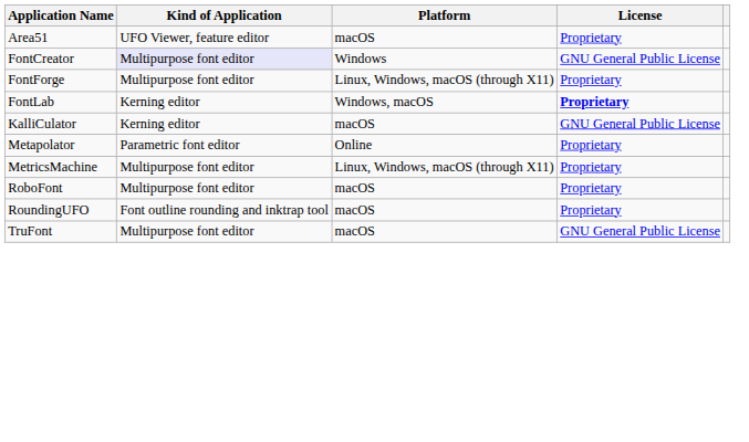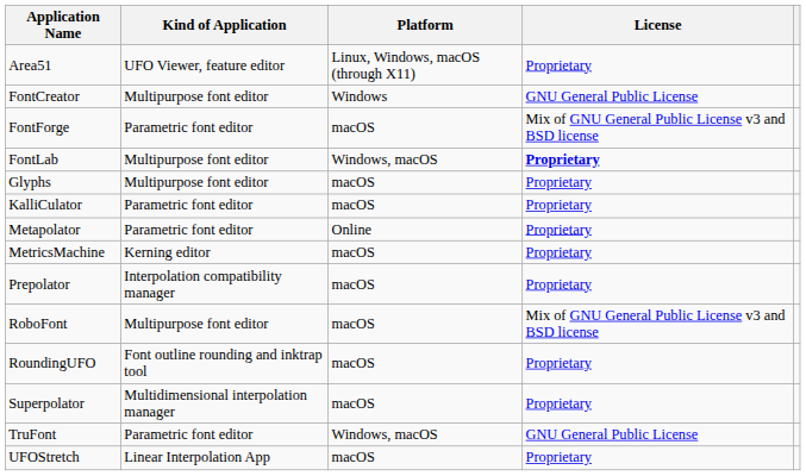Area51 | Platform: macOS -> Linux, Windows, macOS (through X11)
FontCreator | Kind of Application: lavender background -> no background
FontForge | Kind of Application: Multipurpose font editor -> Parametric font editor
FontForge | Platform: Linux, Windows, macOS (through X11) -> macOS
FontForge | License: Proprietary -> Mix of GNU General Public License v3 and BSD license
FontLab | Kind of Application: Kerning editor -> Multipurpose font editor
+ row: Glyphs | Multipurpose font editor | macOS | Proprietary
KalliCulator | Kind of Application: Kerning editor -> Parametric font editor
KalliCulator | License: GNU General Public License -> Proprietary
MetricsMachine | Kind of Application: Multipurpose font editor -> Kerning editor
MetricsMachine | Platform: Linux, Windows, macOS (through X11) -> macOS
+ row: Prepolator | Interpolation compatibility manager | macOS | Proprietary
RoboFont | License: Proprietary -> Mix of GNU General Public License v3 and BSD license
+ row: Superpolator | Multidimensional interpolation manager | macOS | Proprietary
TruFont | Kind of Application: Multipurpose font editor -> Parametric font editor
TruFont | Platform: macOS -> Windows, macOS
+ row: UFOStretch | Linear Interpolation App | macOS | Proprietary
